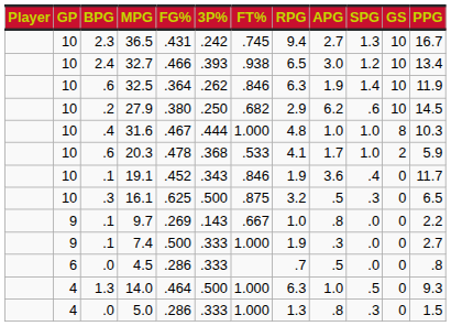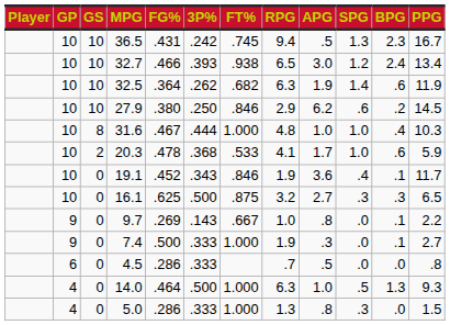columns swapped: GS <-> BPG
36.5 | APG: 2.7 -> .5
32.5 | FT%: .846 -> .682
27.9 | FT%: .682 -> .846
16.1 | APG: .5 -> 2.7
